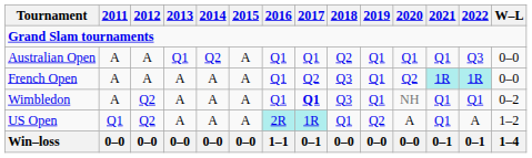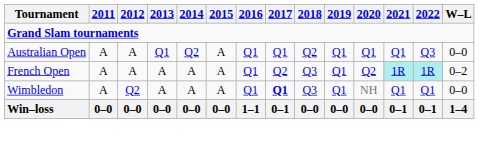French Open | W–L: 0–0 -> 0–2
Wimbledon | W–L: 0–2 -> 0–0
- row: US Open | Q1 | Q2 | A | A | A | 2R | 1R | Q1 | Q2 | A | Q1 | A | 1–2
